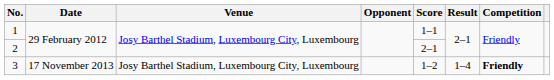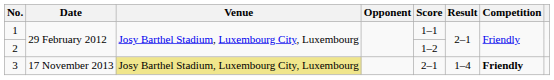2 | Score: 2–1 -> 1–2
3 | Venue: no background -> khaki background
3 | Score: 1–2 -> 2–1
